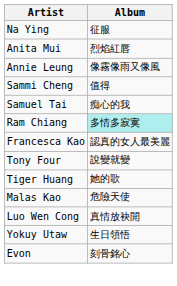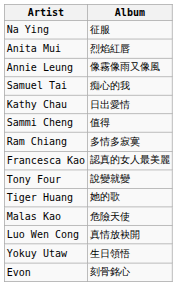rows swapped: Sammi Cheng <-> Samuel Tai
+ row: Kathy Chau | 日出愛情
Ram Chiang | Album: paleturquoise background -> no background
